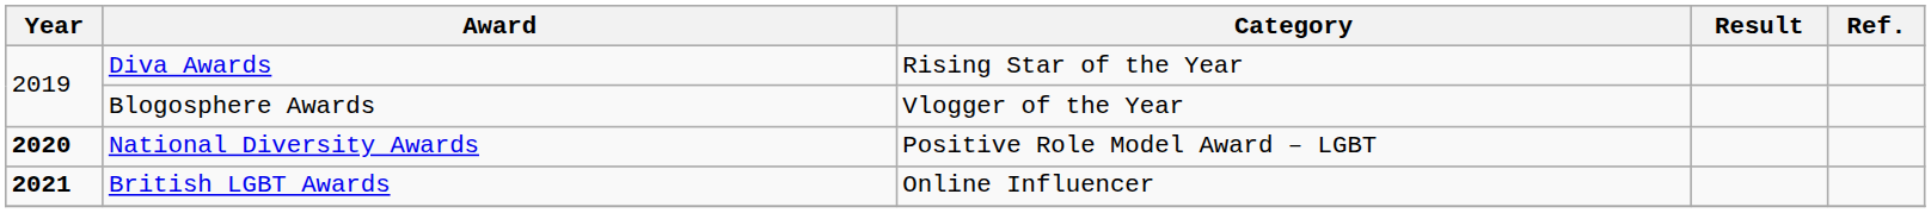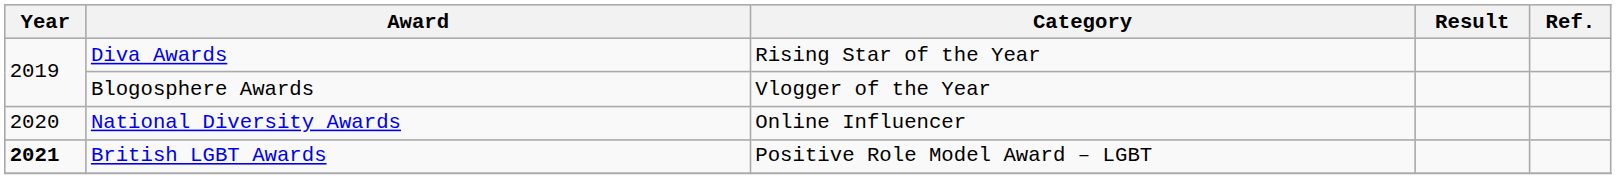National Diversity Awards | Year: bold -> normal
National Diversity Awards | Category: Positive Role Model Award – LGBT -> Online Influencer
British LGBT Awards | Category: Online Influencer -> Positive Role Model Award – LGBT
